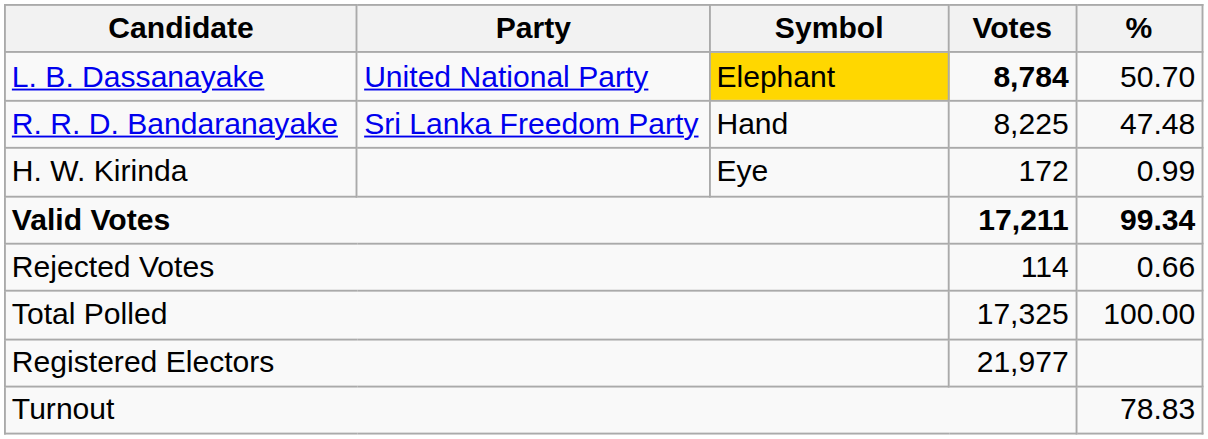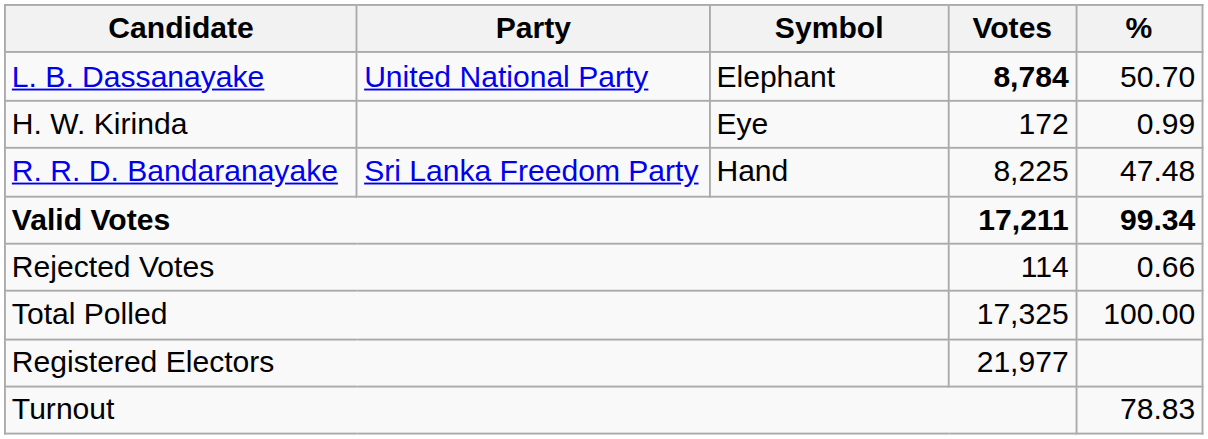L. B. Dassanayake | Symbol: gold background -> no background
rows swapped: R. R. D. Bandaranayake <-> H. W. Kirinda
